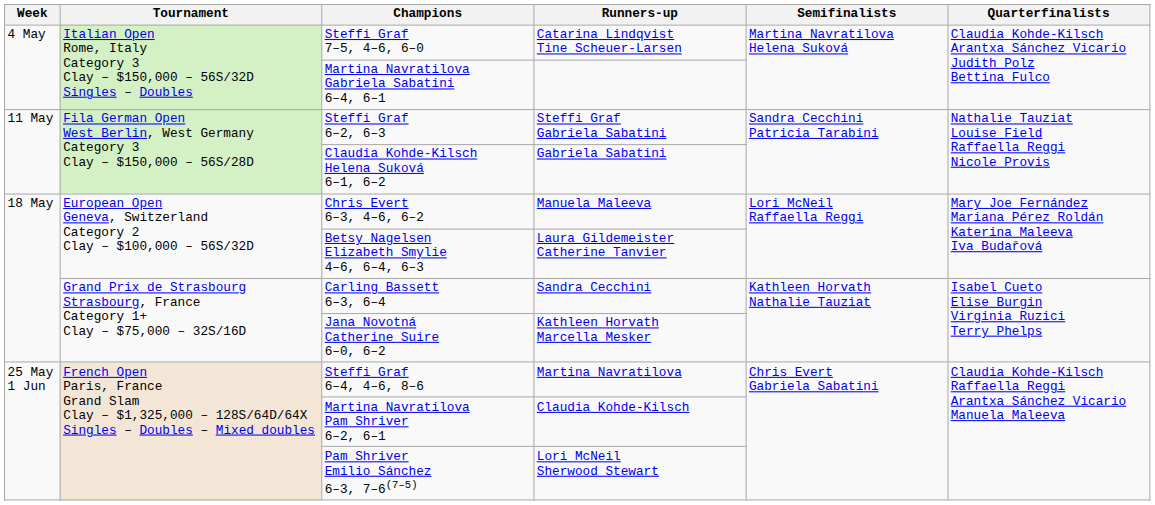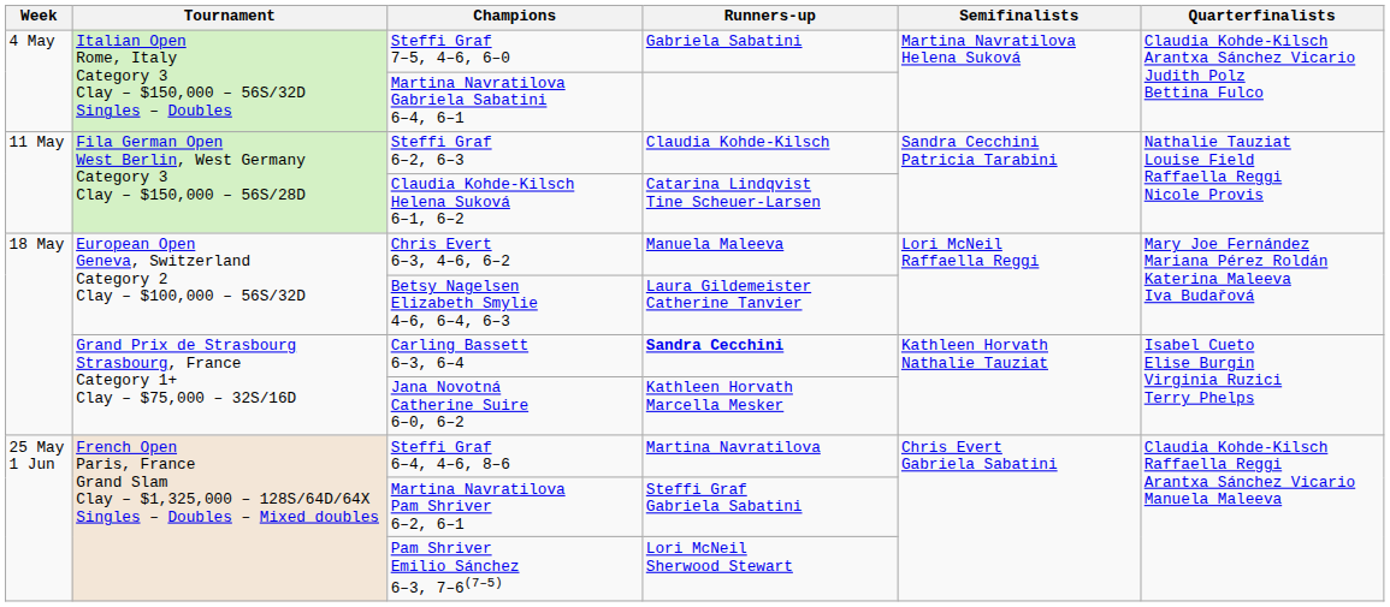Steffi Graf 7–5, 4–6, 6–0 | Runners-up: Catarina Lindqvist Tine Scheuer-Larsen -> Gabriela Sabatini
Steffi Graf 6–2, 6–3 | Runners-up: Steffi Graf Gabriela Sabatini -> Claudia Kohde-Kilsch
Claudia Kohde-Kilsch Helena Suková 6–1, 6–2 | Runners-up: Gabriela Sabatini -> Catarina Lindqvist Tine Scheuer-Larsen
Carling Bassett 6–3, 6–4 | Runners-up: normal -> bold
Martina Navratilova Pam Shriver 6–2, 6–1 | Runners-up: Claudia Kohde-Kilsch -> Steffi Graf Gabriela Sabatini
